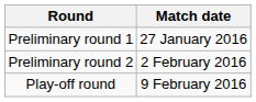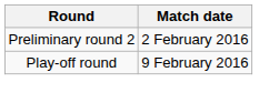- row: Preliminary round 1 | 27 January 2016
